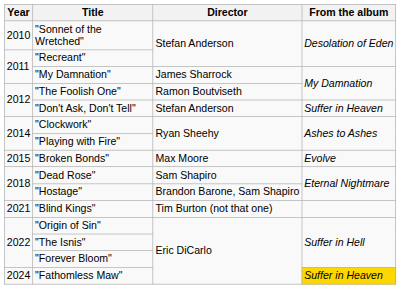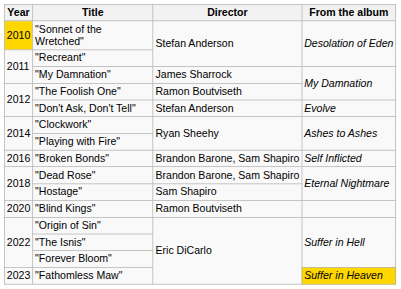"Sonnet of the Wretched" | Year: no background -> gold background
"Don't Ask, Don't Tell" | From the album: Suffer in Heaven -> Evolve
"Broken Bonds" | Year: 2015 -> 2016
"Broken Bonds" | Director: Max Moore -> Brandon Barone, Sam Shapiro
"Broken Bonds" | From the album: Evolve -> Self Inflicted
"Dead Rose" | Director: Sam Shapiro -> Brandon Barone, Sam Shapiro
"Hostage" | Director: Brandon Barone, Sam Shapiro -> Sam Shapiro
"Blind Kings" | Year: 2021 -> 2020
"Blind Kings" | Director: Tim Burton (not that one) -> Ramon Boutviseth
"Fathomless Maw" | Year: 2024 -> 2023
